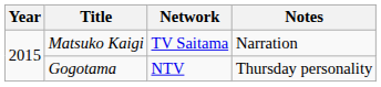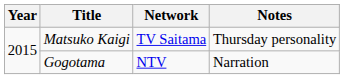Matsuko Kaigi | Notes: Narration -> Thursday personality
Gogotama | Notes: Thursday personality -> Narration
